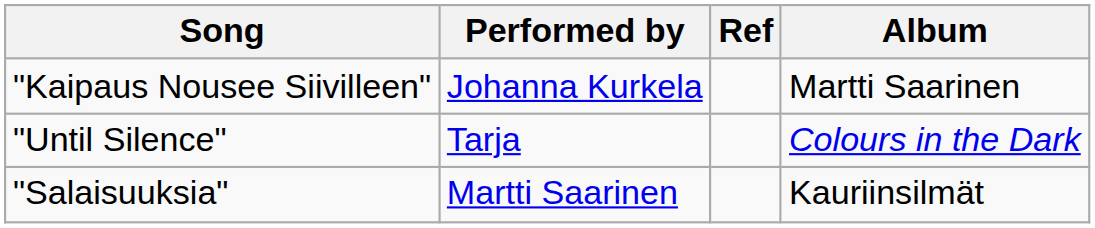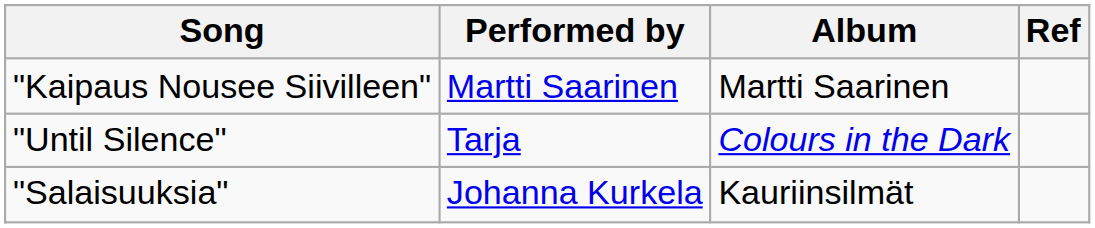columns swapped: Album <-> Ref
"Kaipaus Nousee Siivilleen" | Performed by: Johanna Kurkela -> Martti Saarinen
"Salaisuuksia" | Performed by: Martti Saarinen -> Johanna Kurkela
